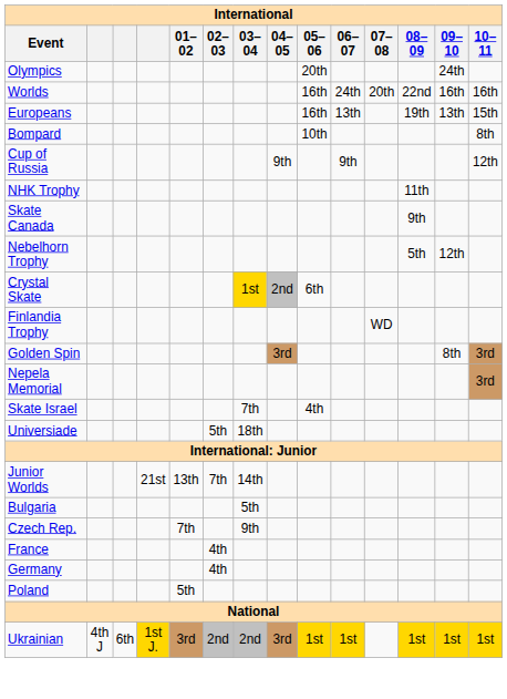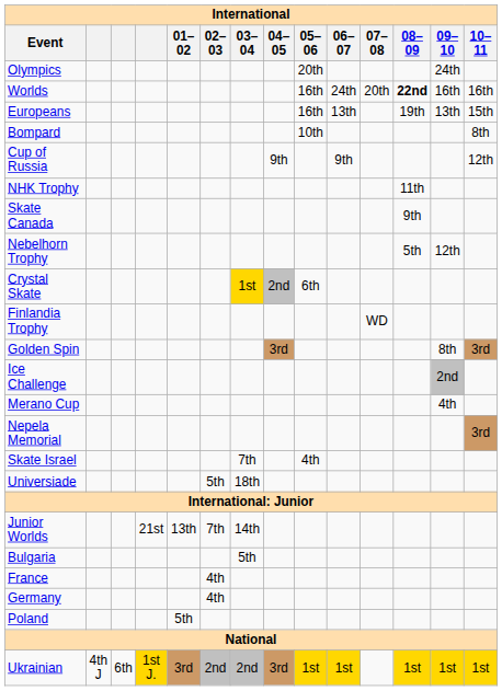Worlds | 08–09: normal -> bold
+ row: Ice Challenge | 2nd
+ row: Merano Cup | 4th
- row: Czech Rep. | 7th | 9th
